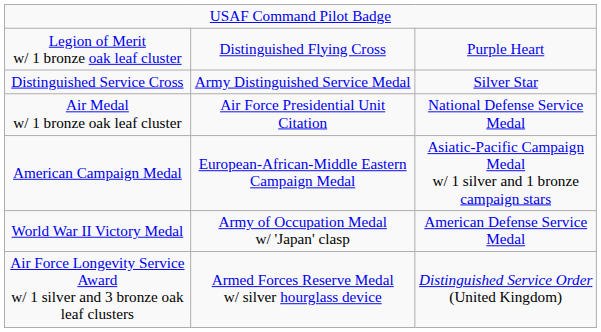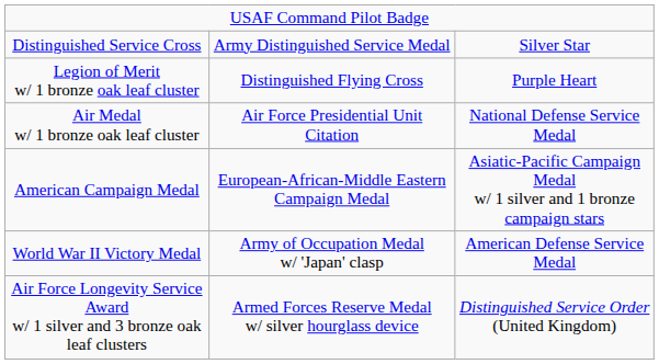rows swapped: Distinguished Service Cross <-> Legion of Merit w/ 1 bronze oak leaf cluster
